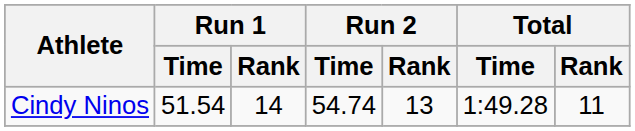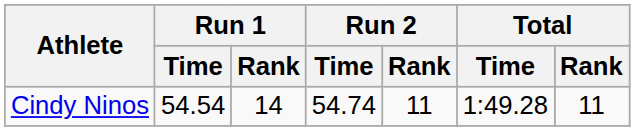Cindy Ninos | Run 1 / Time: 51.54 -> 54.54
Cindy Ninos | Run 2 / Rank: 13 -> 11
